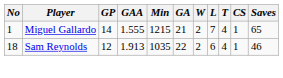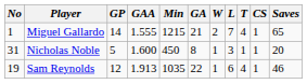+ row: 31 | Nicholas Noble | 5 | 1.600 | 450 | 8 | 1 | 3 | 1 | 1 | 20
Sam Reynolds | No: 18 -> 19
Sam Reynolds | W: 2 -> 1
